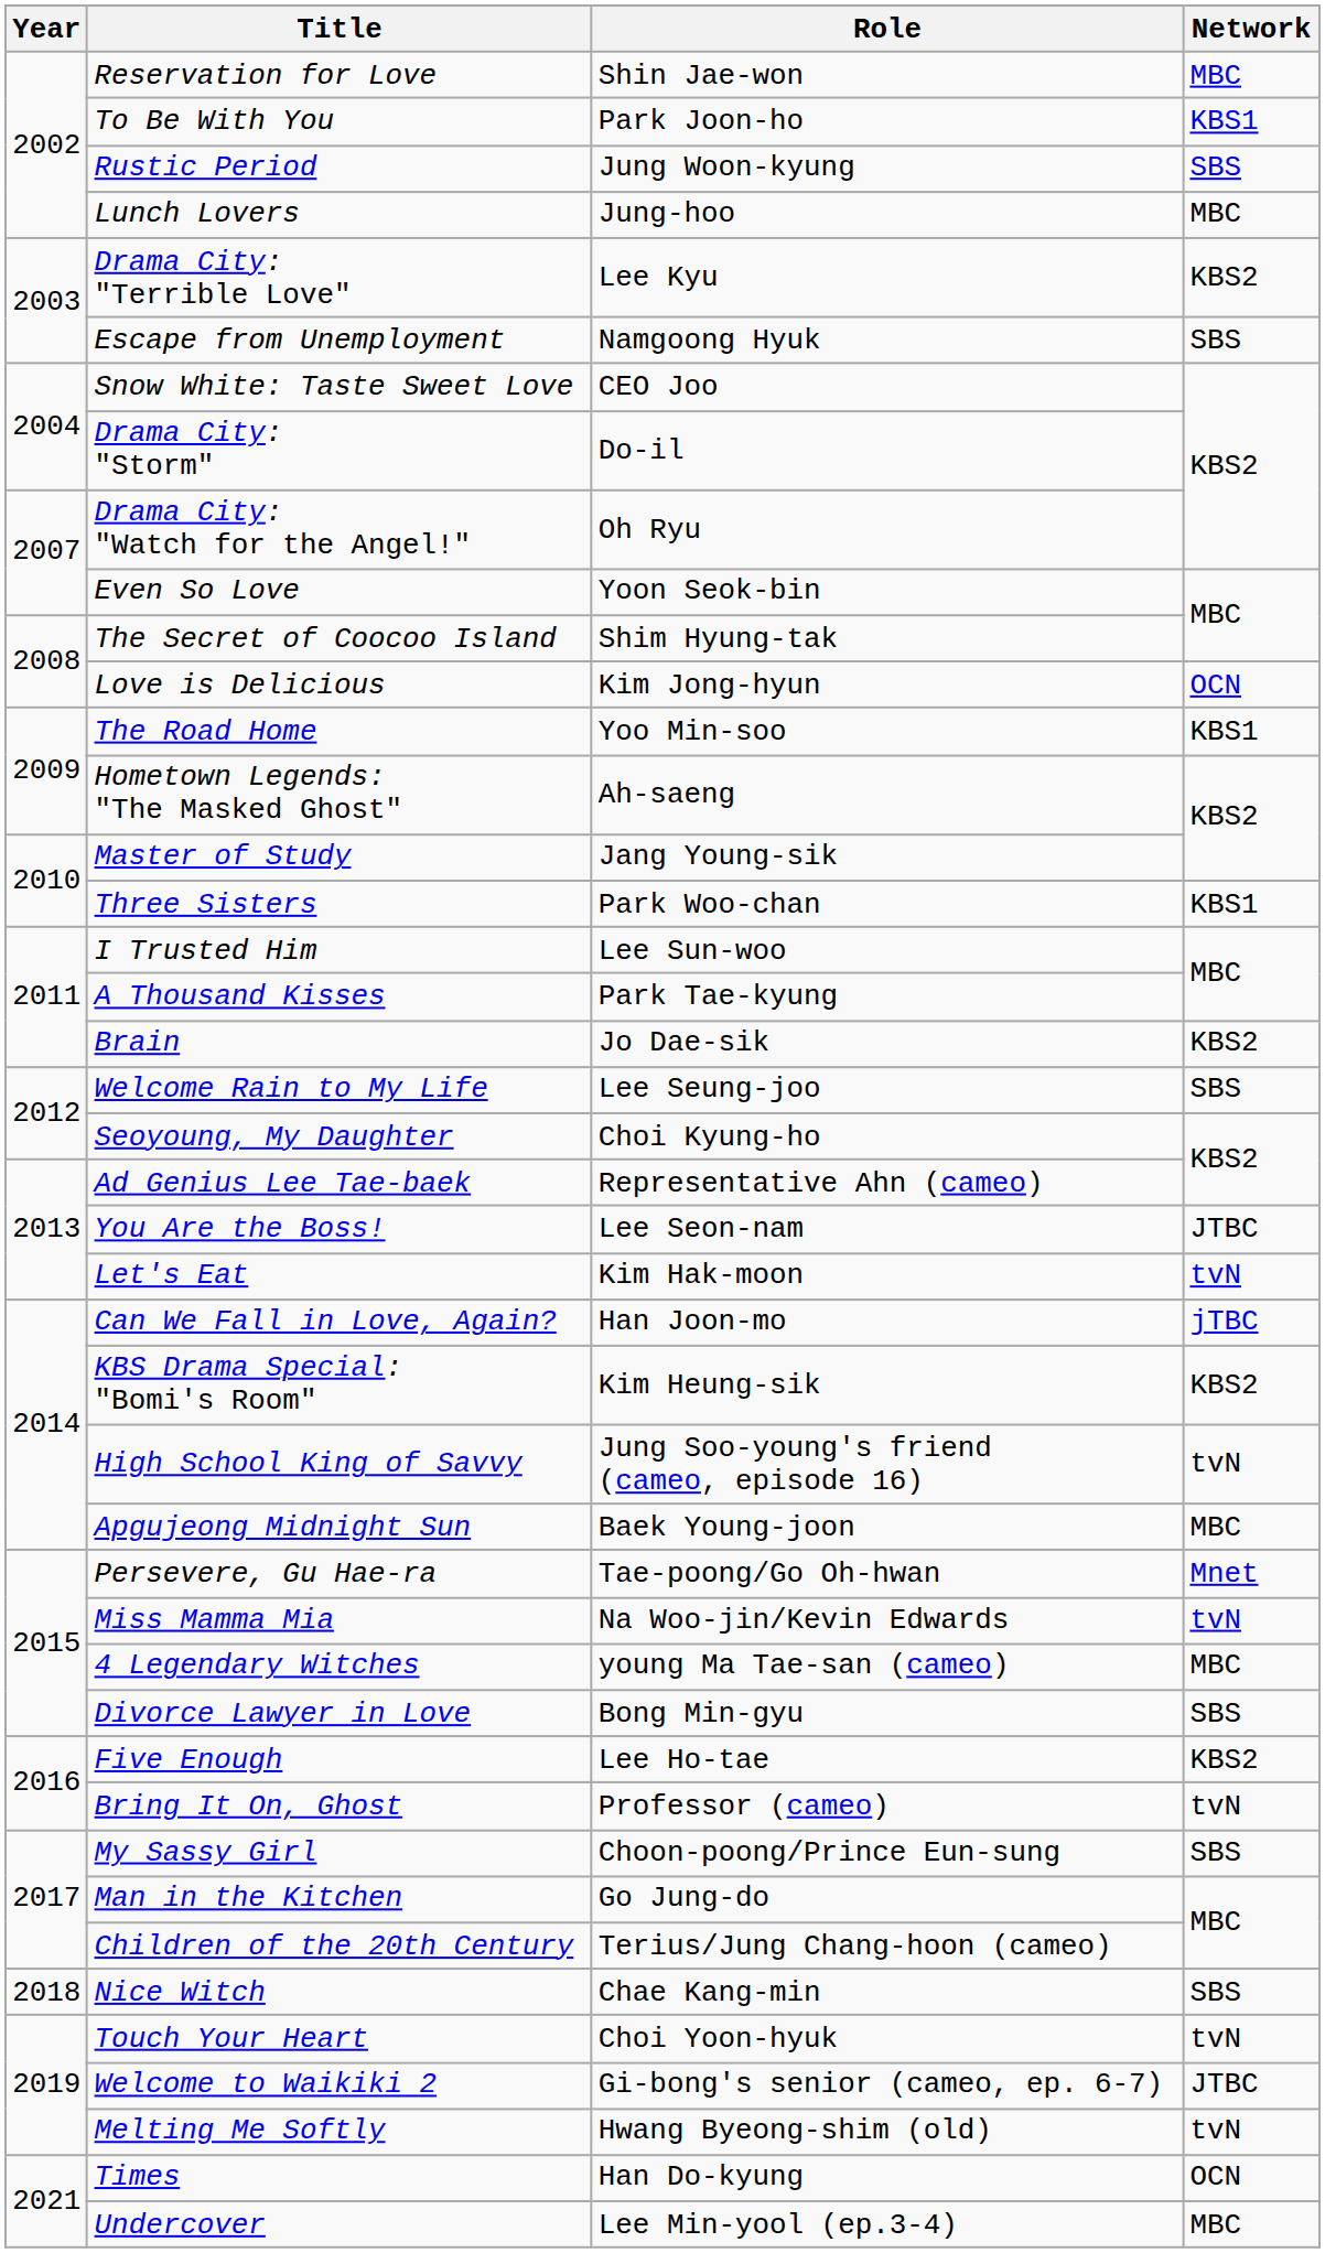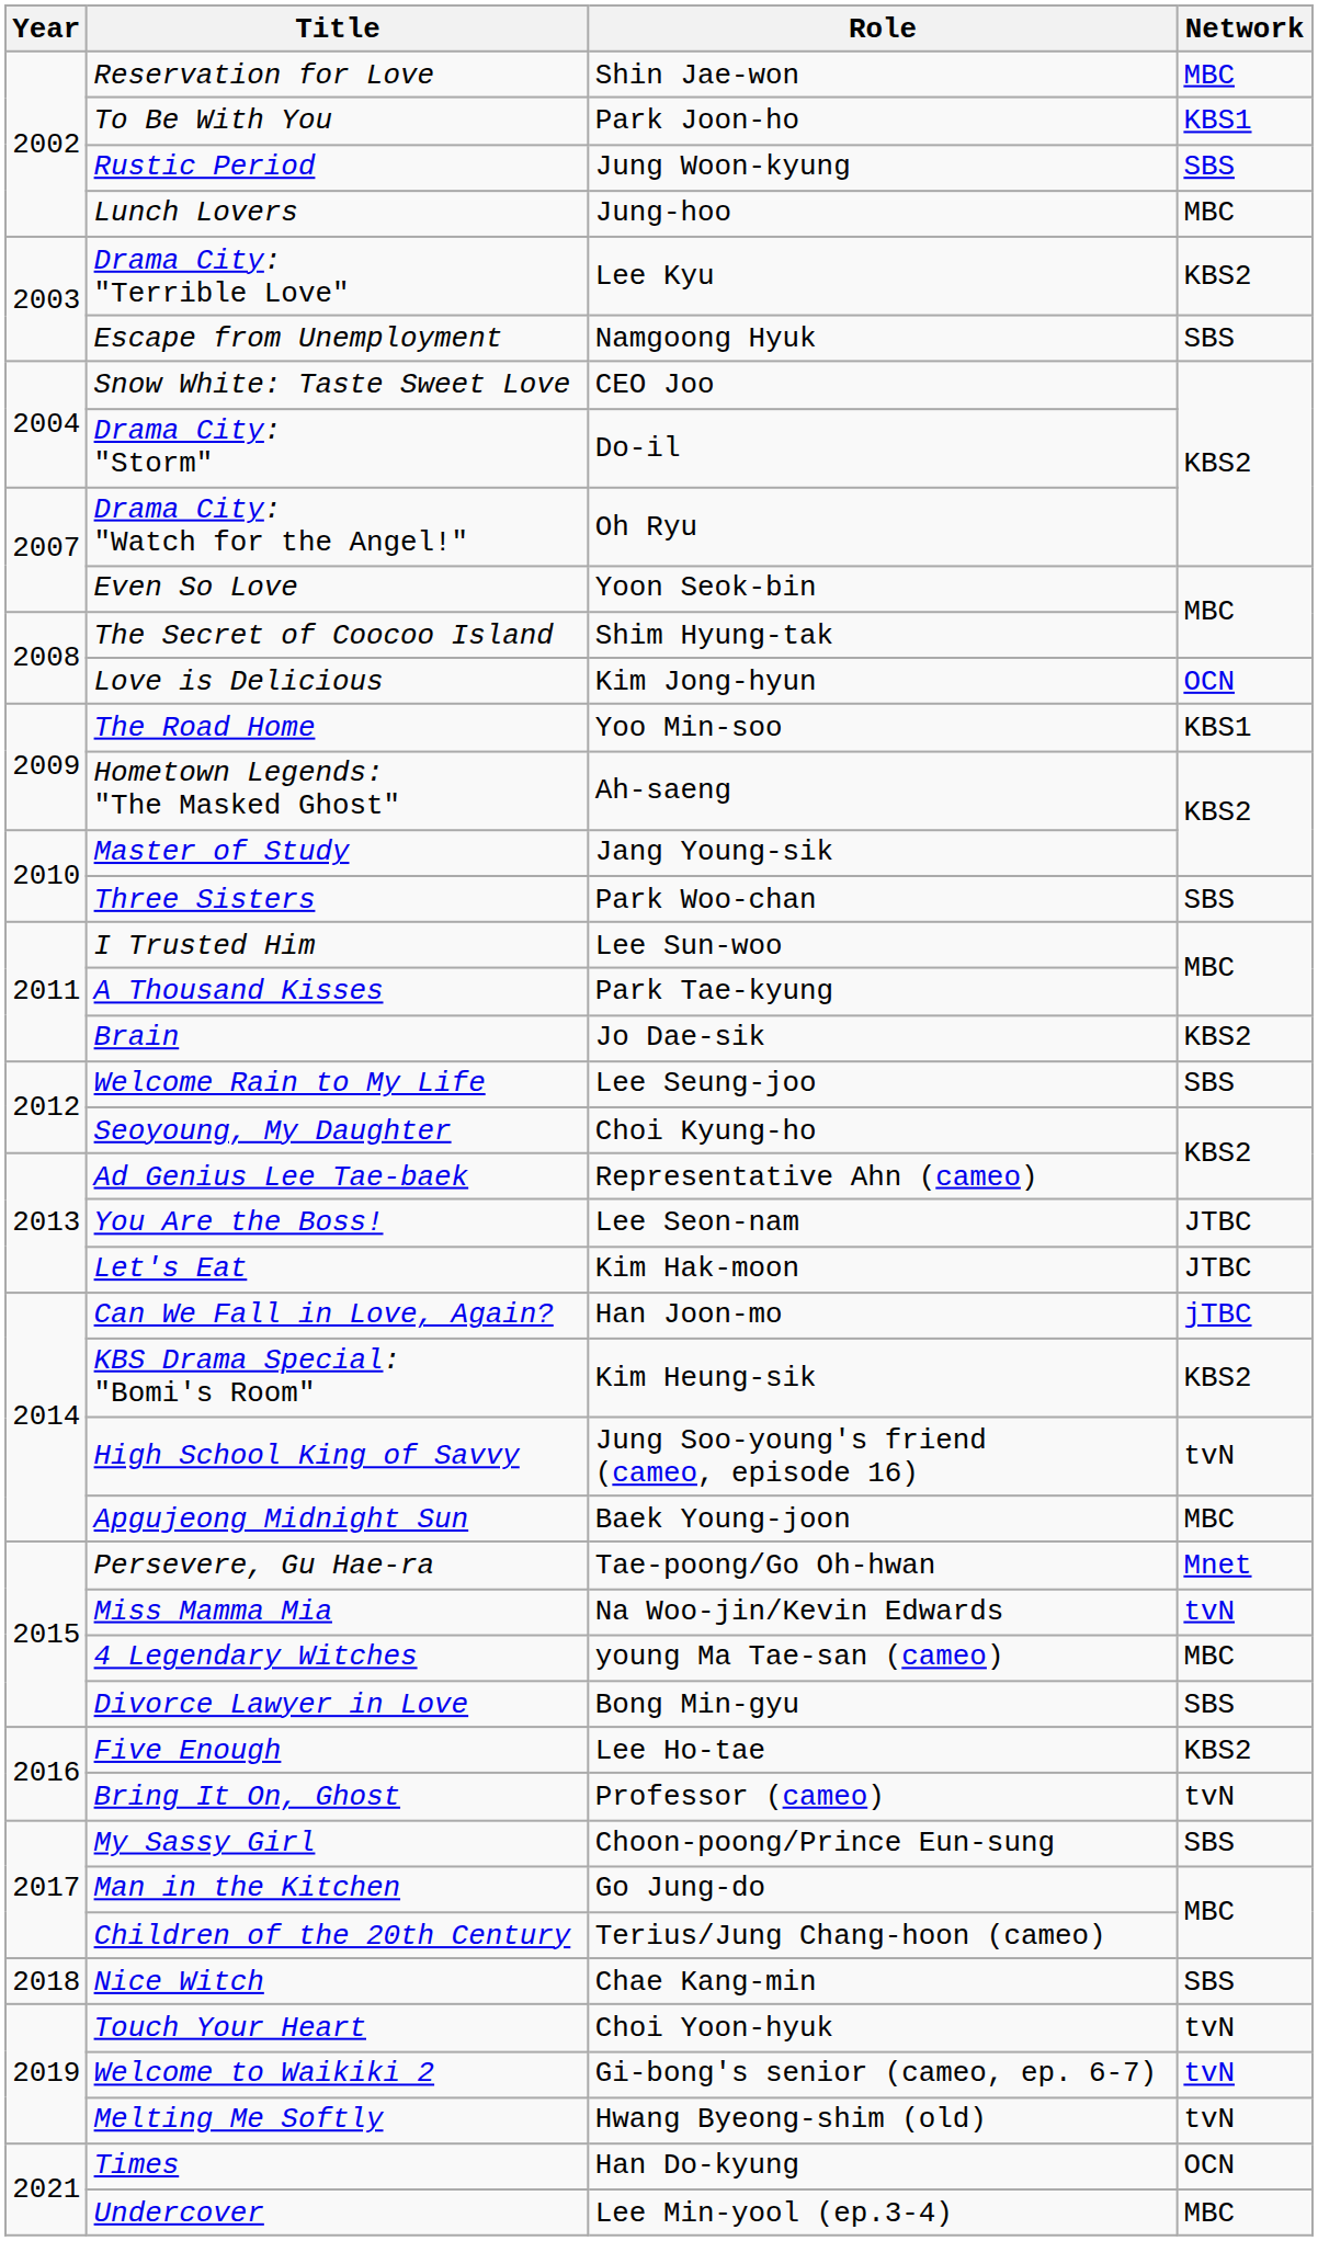Three Sisters | Network: KBS1 -> SBS
Let's Eat | Network: tvN -> JTBC
Welcome to Waikiki 2 | Network: JTBC -> tvN
